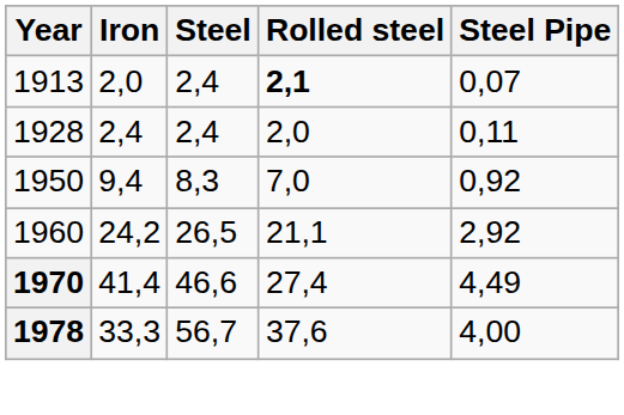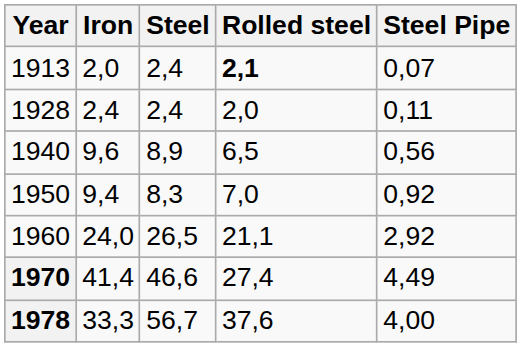+ row: 1940 | 9,6 | 8,9 | 6,5 | 0,56
1960 | Iron: 24,2 -> 24,0
